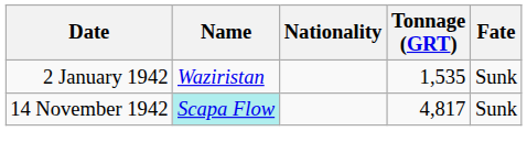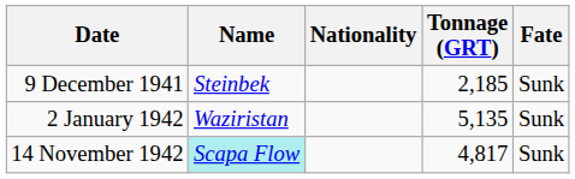+ row: 9 December 1941 | Steinbek | 2,185 | Sunk
2 January 1942 | Tonnage (GRT): 1,535 -> 5,135
